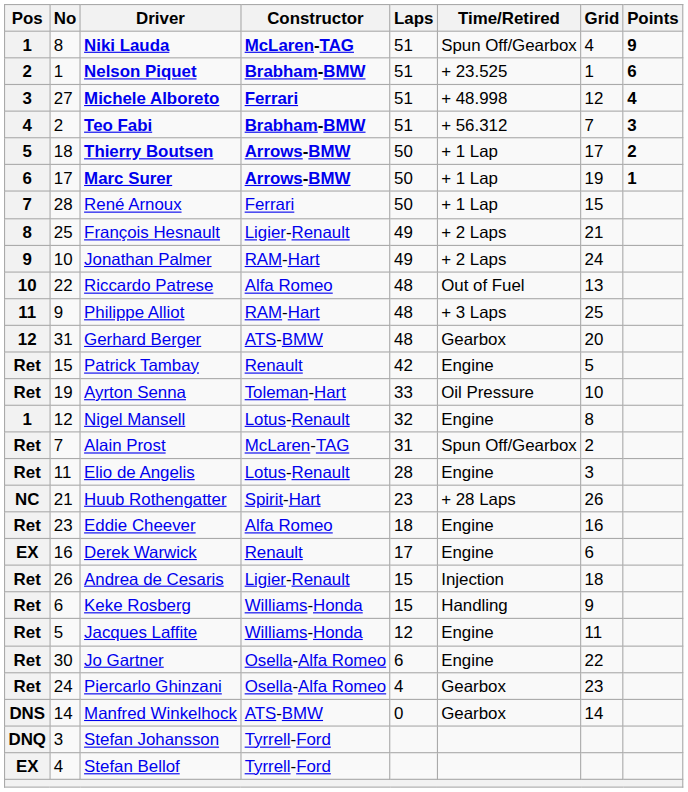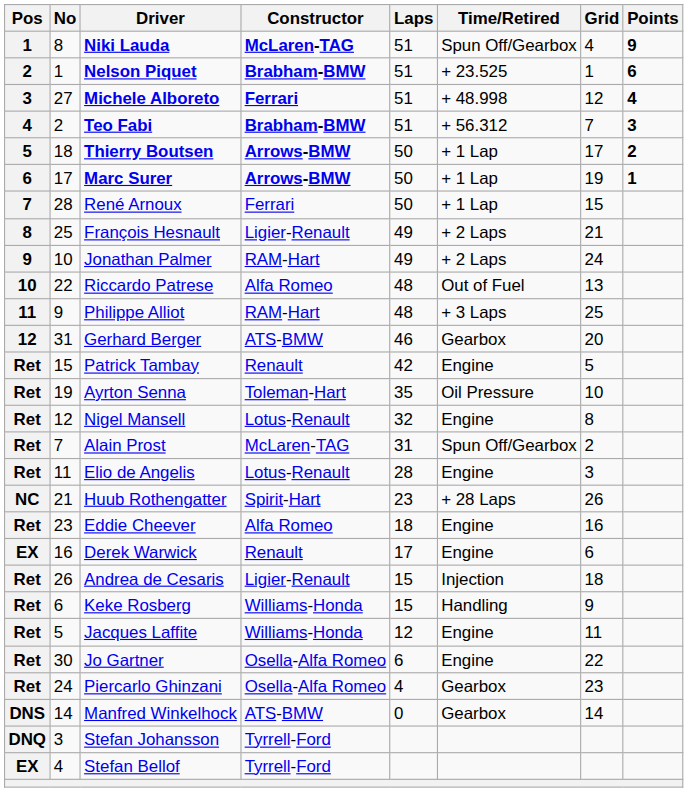Gerhard Berger | Laps: 48 -> 46
Ayrton Senna | Laps: 33 -> 35
Nigel Mansell | Pos: 1 -> Ret
